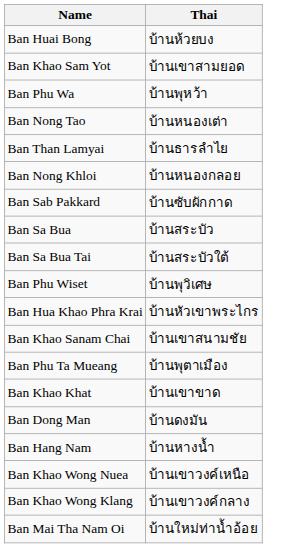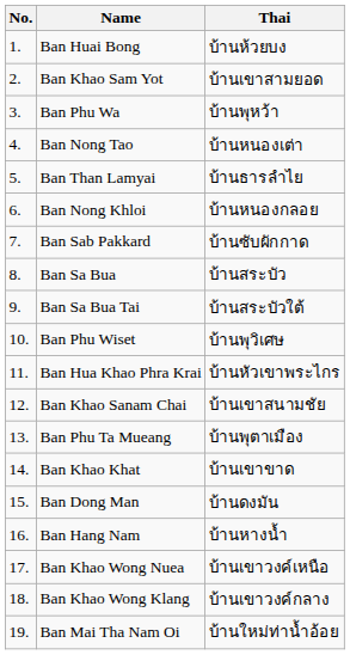+ column: No. | 1. | 2. | 3. | 4. | 5. | 6. | 7. | 8. | 9. | 10. | 11. | 12. | 13. | 14. | 15. | 16. | 17. | 18. | 19.
